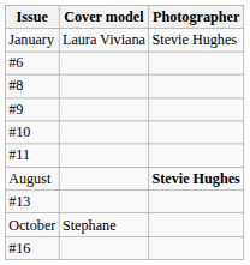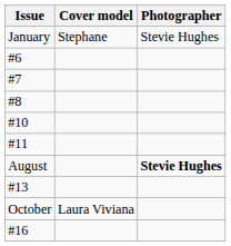January | Cover model: Laura Viviana -> Stephane
+ row: #7
- row: #9
October | Cover model: Stephane -> Laura Viviana
